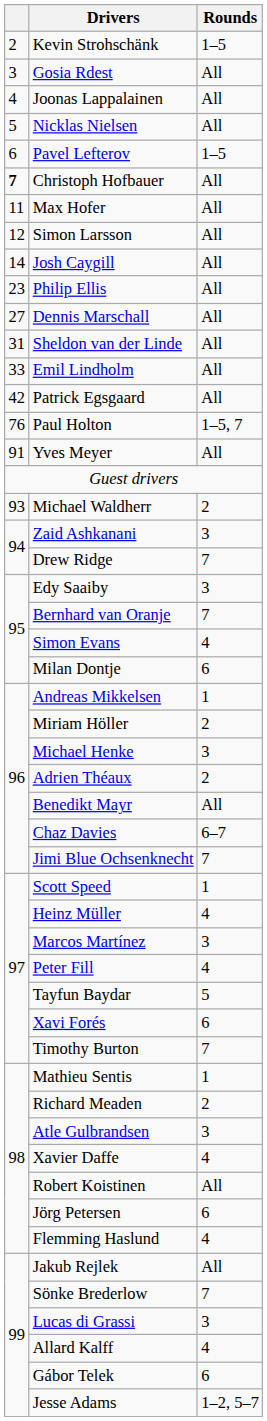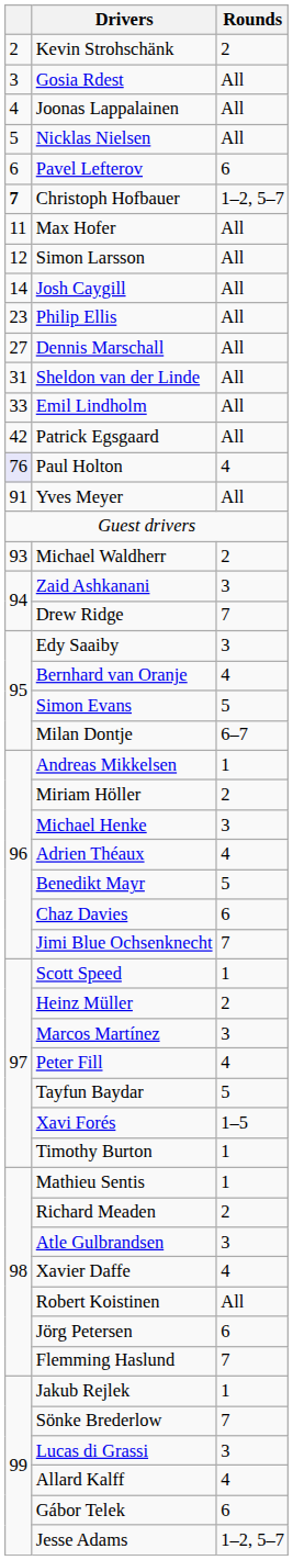Kevin Strohschänk | Rounds: 1–5 -> 2
Pavel Lefterov | Rounds: 1–5 -> 6
Christoph Hofbauer | Rounds: All -> 1–2, 5–7
Paul Holton | column 1: no background -> lavender background
Paul Holton | Rounds: 1–5, 7 -> 4
Bernhard van Oranje | Rounds: 7 -> 4
Simon Evans | Rounds: 4 -> 5
Milan Dontje | Rounds: 6 -> 6–7
Adrien Théaux | Rounds: 2 -> 4
Benedikt Mayr | Rounds: All -> 5
Chaz Davies | Rounds: 6–7 -> 6
Heinz Müller | Rounds: 4 -> 2
Xavi Forés | Rounds: 6 -> 1–5
Timothy Burton | Rounds: 7 -> 1
Flemming Haslund | Rounds: 4 -> 7
Jakub Rejlek | Rounds: All -> 1
